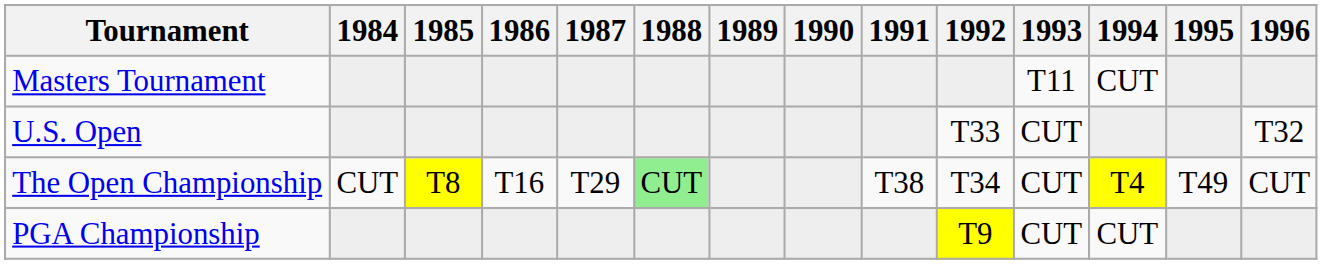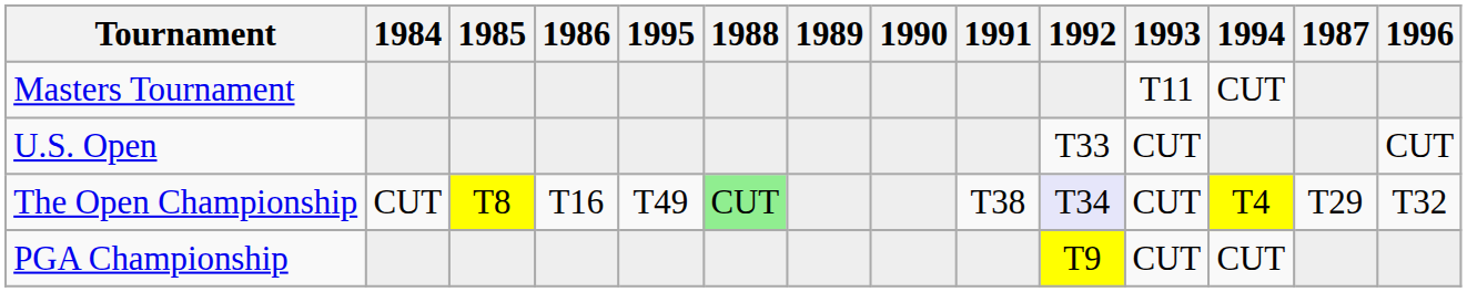columns swapped: 1987 <-> 1995
U.S. Open | 1996: T32 -> CUT
The Open Championship | 1992: no background -> lavender background
The Open Championship | 1996: CUT -> T32
